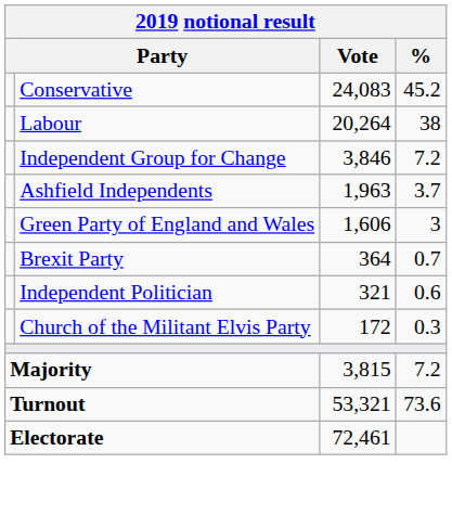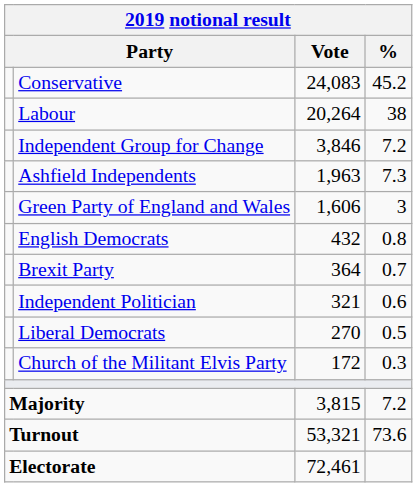Ashfield Independents | %: 3.7 -> 7.3
+ row: English Democrats | 432 | 0.8
+ row: Liberal Democrats | 270 | 0.5
